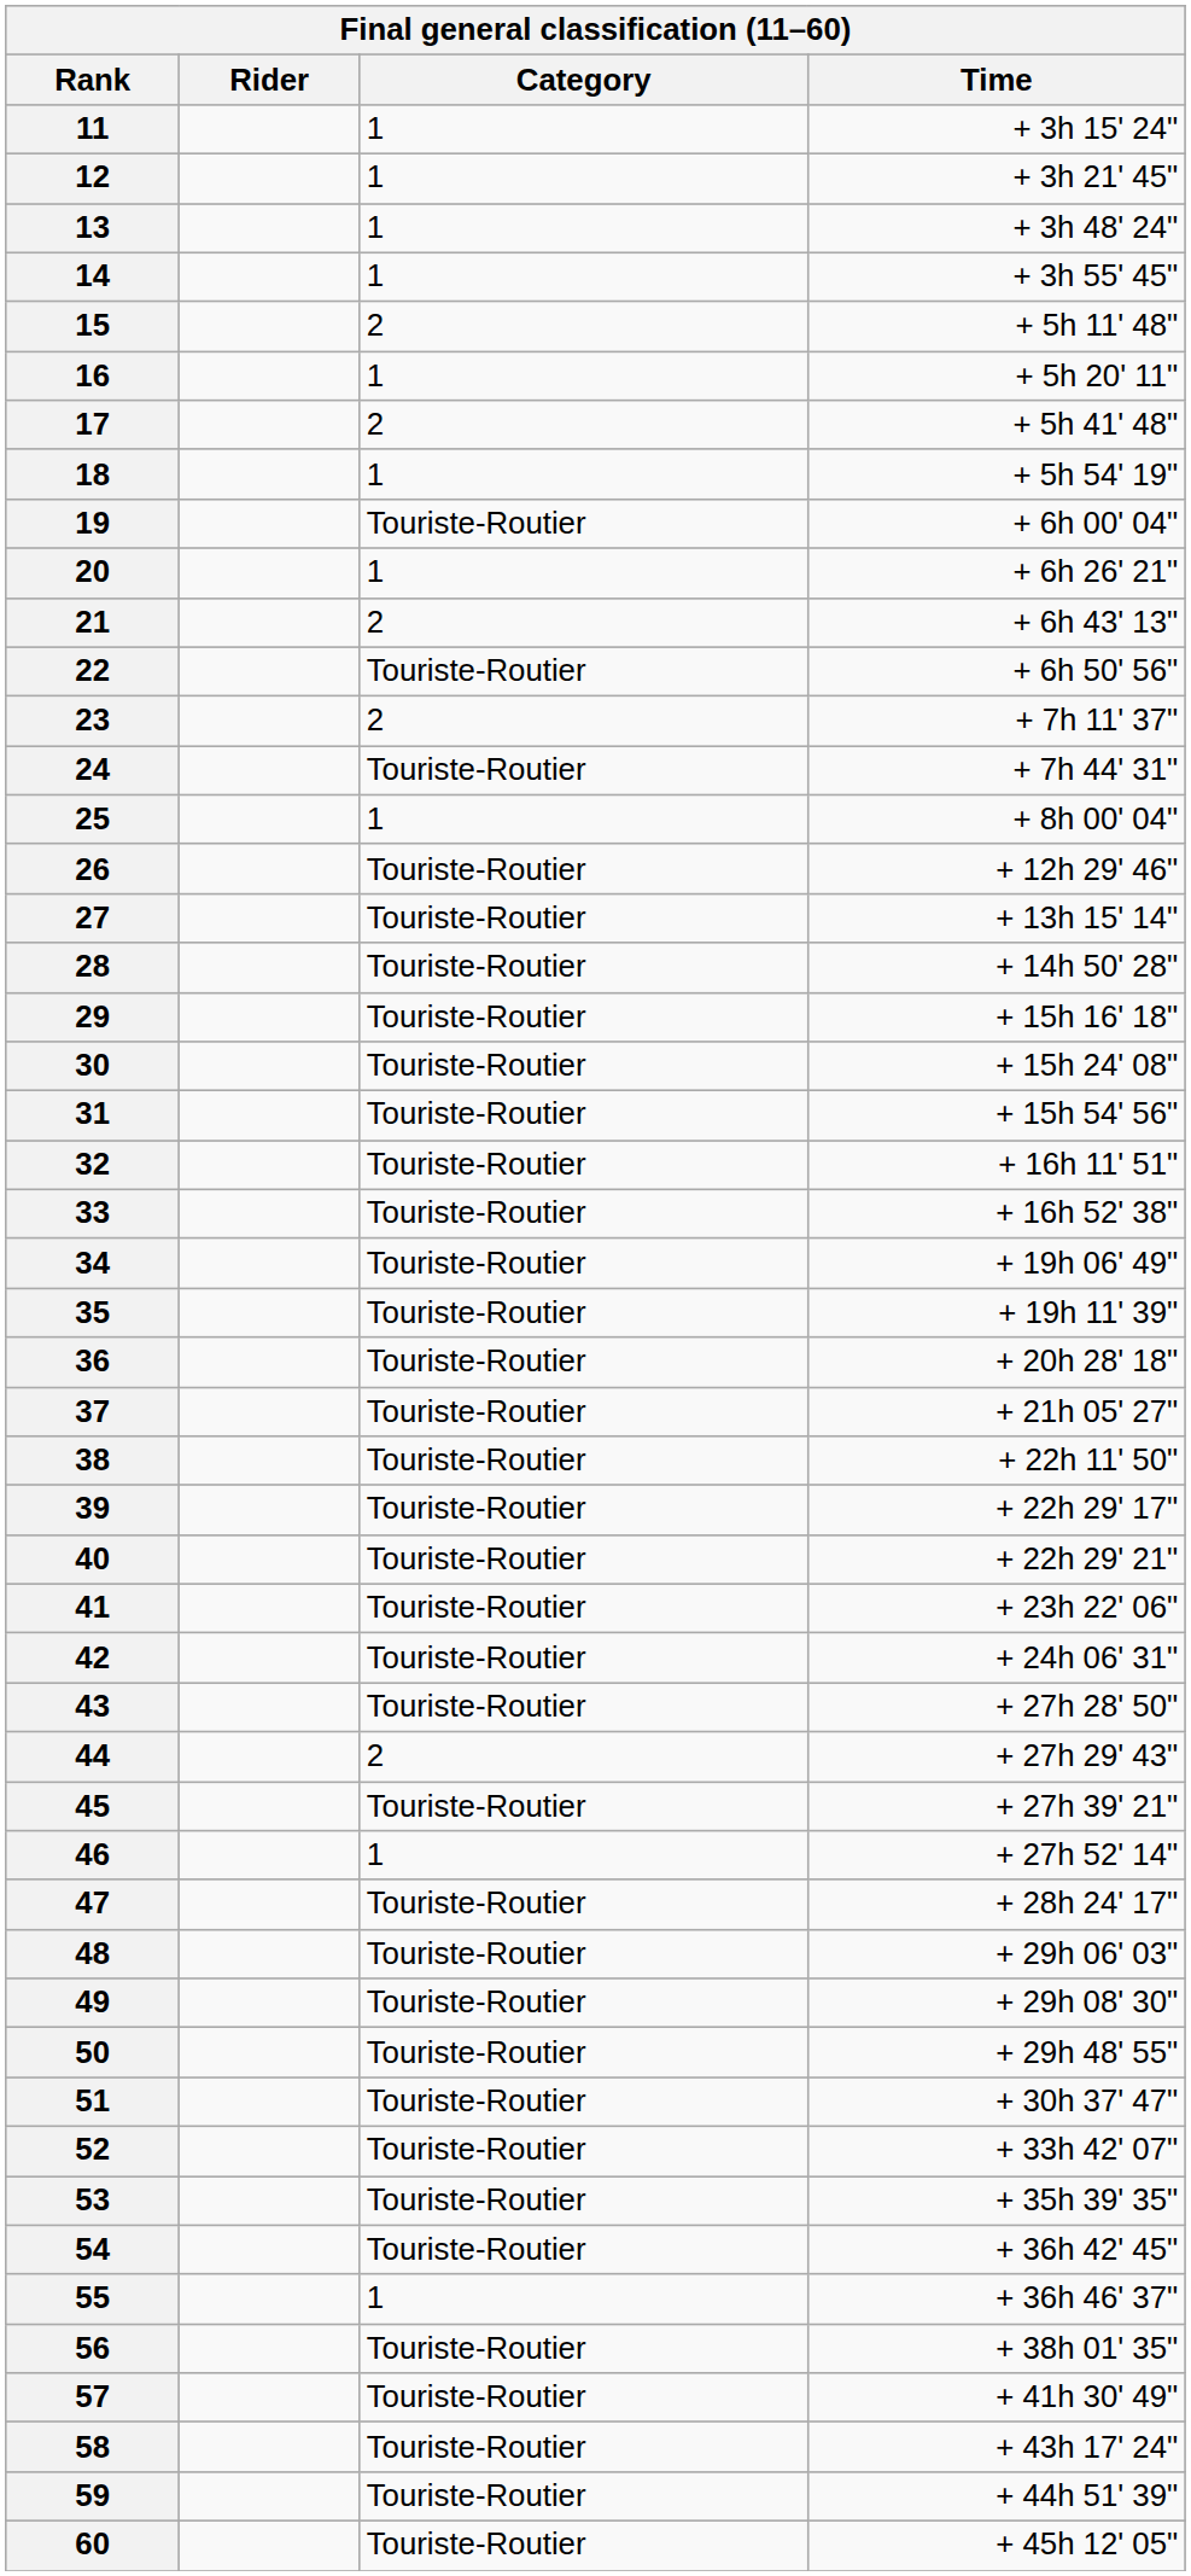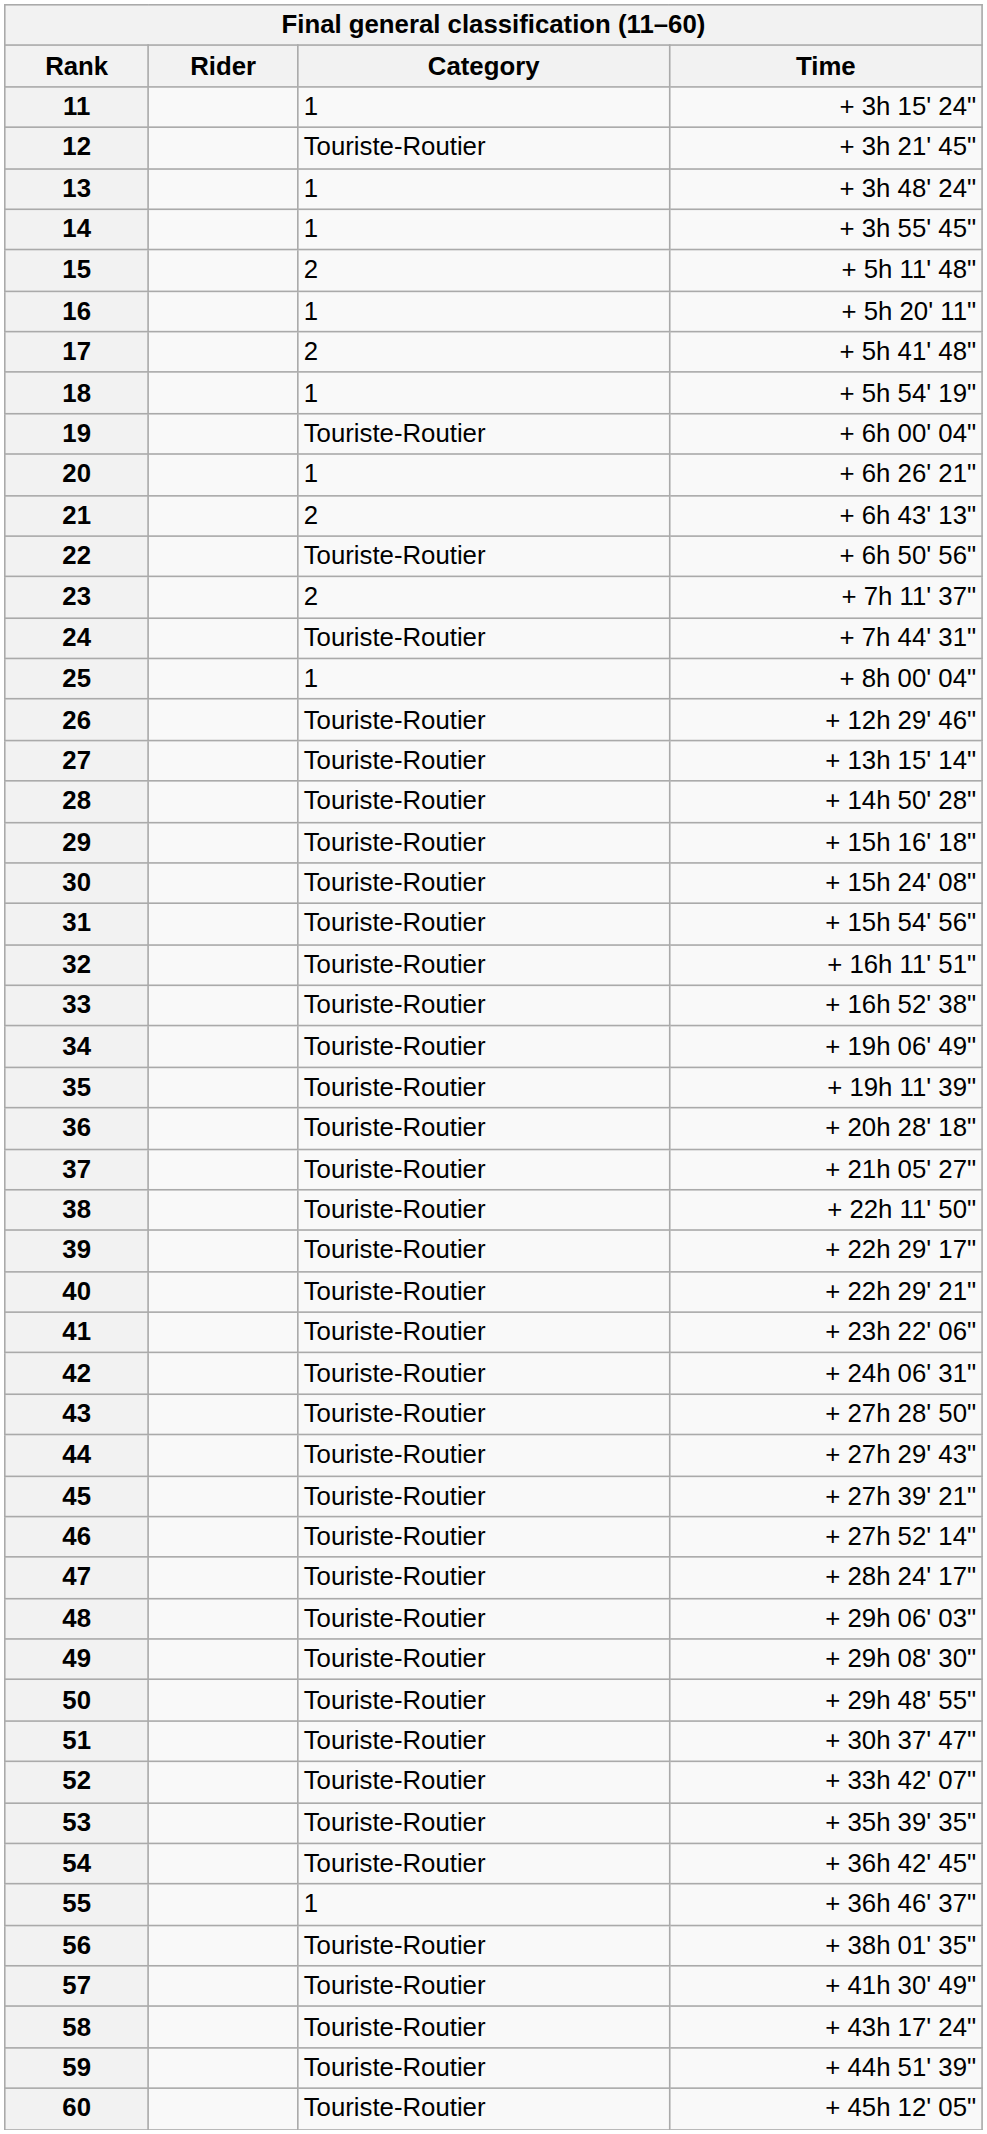12 | Category: 1 -> Touriste-Routier
44 | Category: 2 -> Touriste-Routier
46 | Category: 1 -> Touriste-Routier
